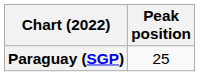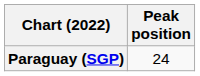Paraguay (SGP) | Peak position: 25 -> 24
